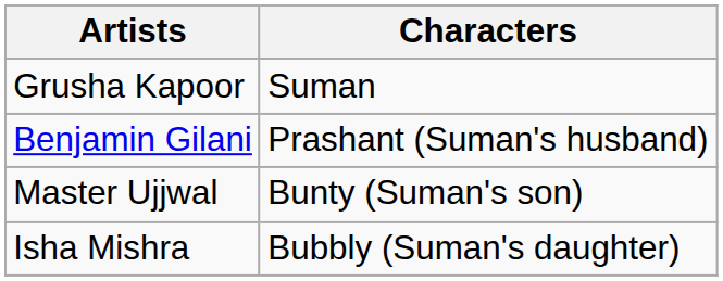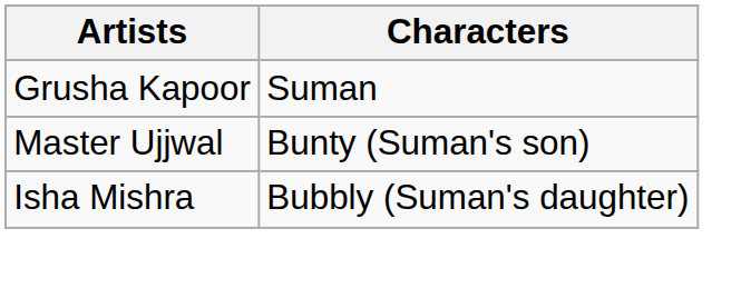- row: Benjamin Gilani | Prashant (Suman's husband)
